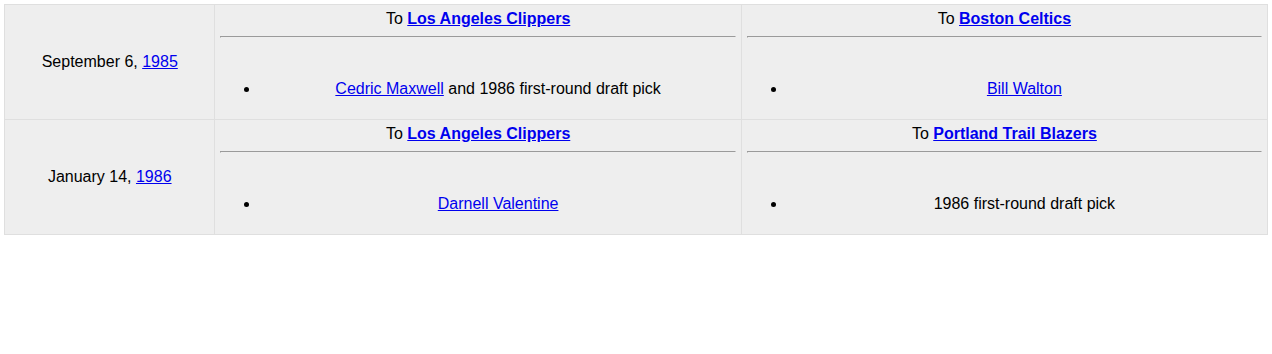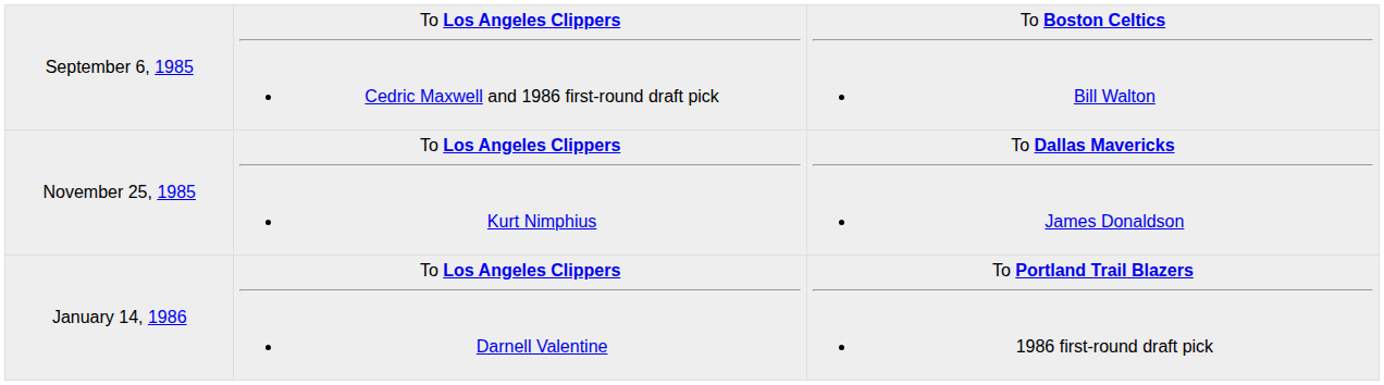+ row: November 25, 1985 | To Los Angeles Clippers Kurt Nimphius | To Dallas Mavericks James Donaldson
